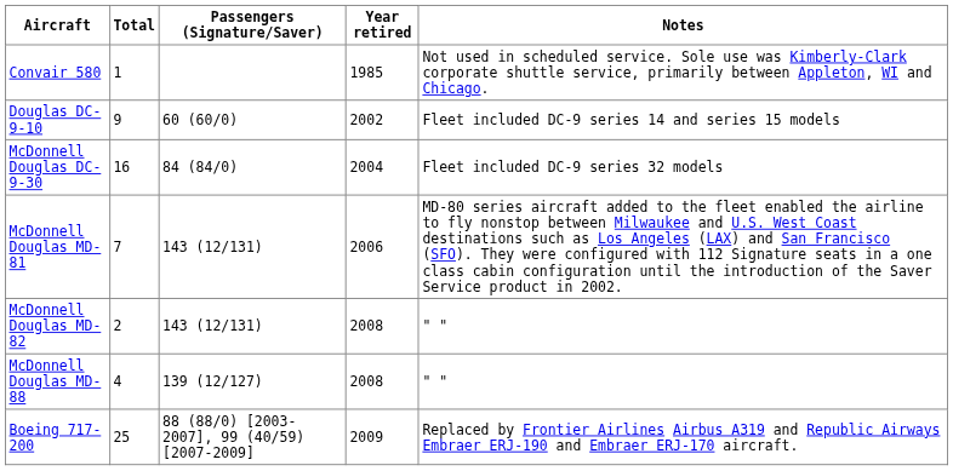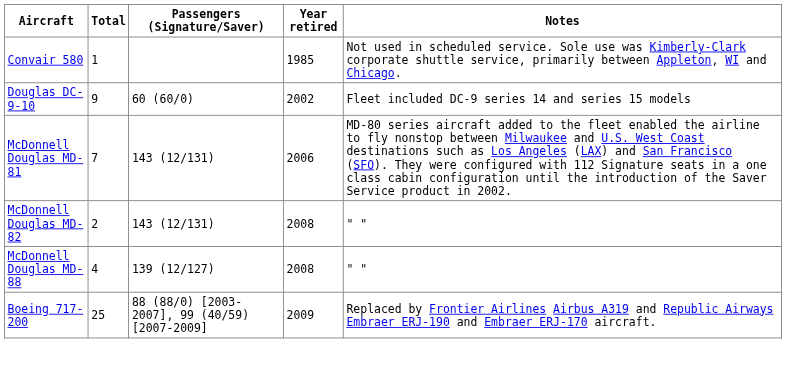- row: McDonnell Douglas DC-9-30 | 16 | 84 (84/0) | 2004 | Fleet included DC-9 series 32 models
